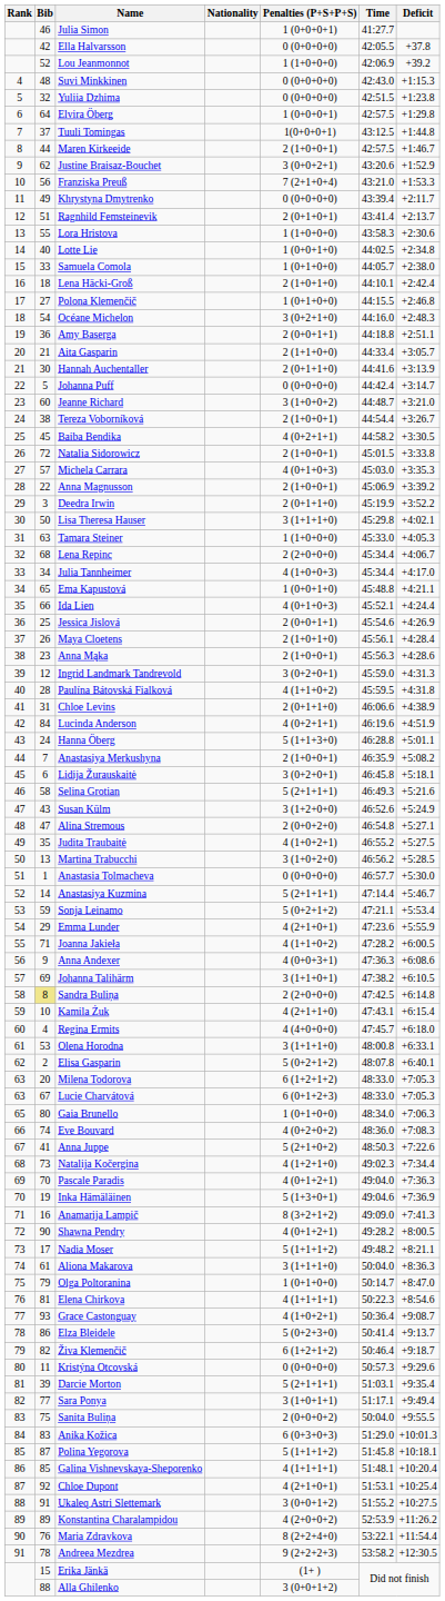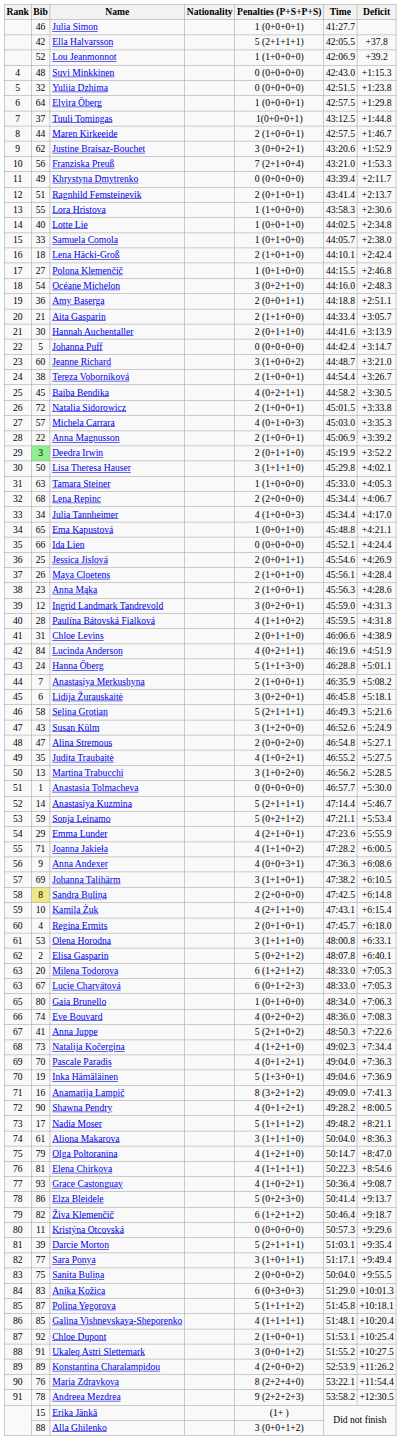Ella Halvarsson | Penalties (P+S+P+S): 0 (0+0+0+0) -> 5 (2+1+1+1)
Deedra Irwin | Bib: no background -> lightgreen background
Ida Lien | Penalties (P+S+P+S): 4 (0+1+0+3) -> 0 (0+0+0+0)
Regina Ermits | Penalties (P+S+P+S): 4 (4+0+0+0) -> 2 (0+1+0+1)
Olga Poltoranina | Penalties (P+S+P+S): 1 (0+1+0+0) -> 4 (1+2+1+0)
Chloe Dupont | Penalties (P+S+P+S): 4 (2+1+0+1) -> 2 (1+0+0+1)
